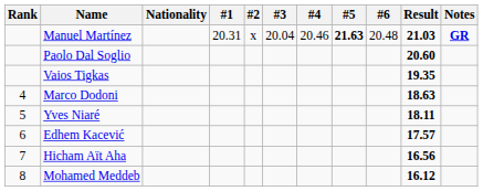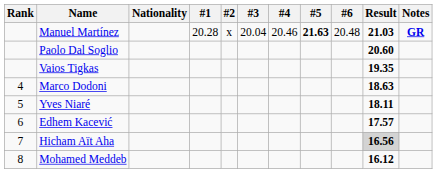Manuel Martínez | #1: 20.31 -> 20.28
Hicham Aït Aha | Result: no background -> lightgrey background
